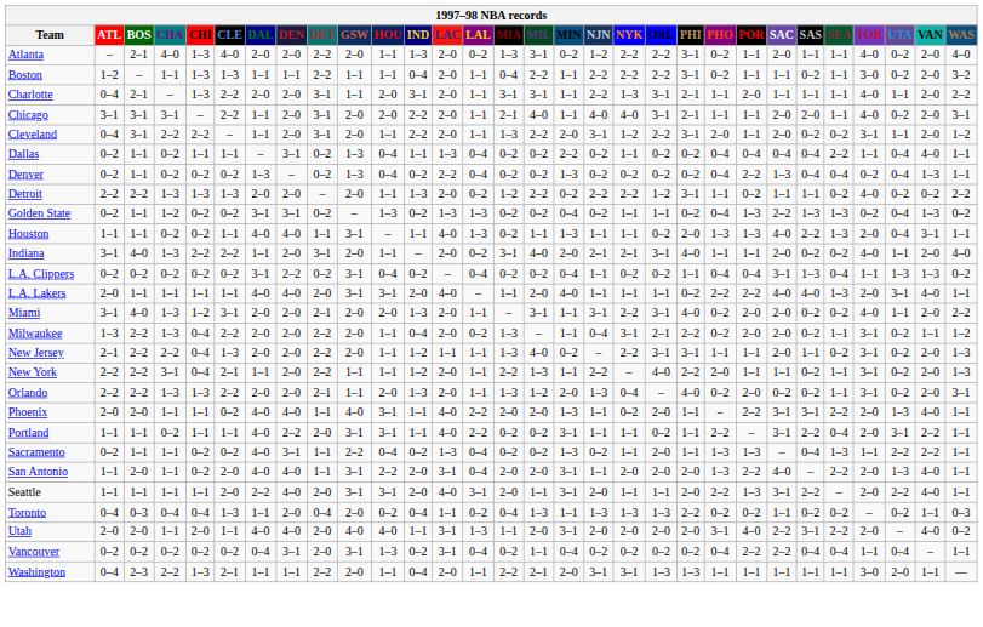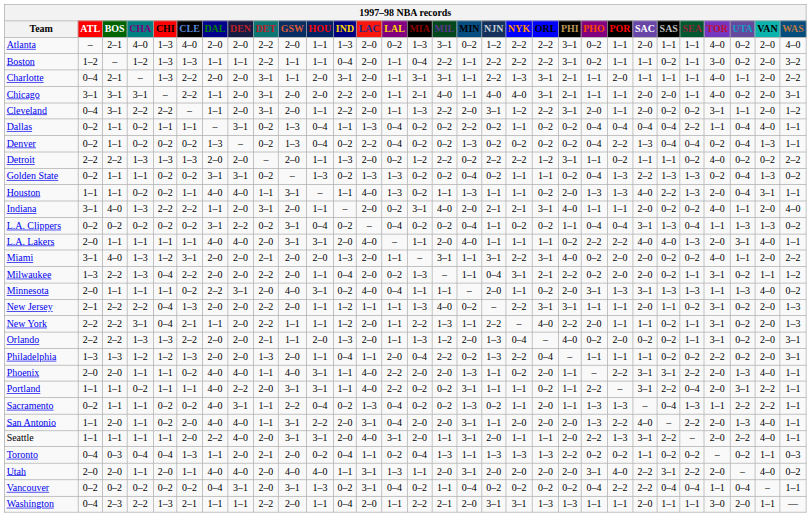Boston | CHA: 1–1 -> 1–2
Golden State | CHA: 1–2 -> 1–1
+ row: Minnesota | 2–0 | 1–1 | 1–1 | 1–1 | 0–2 | 2–2 | 3–1 | 2–0 | 4–0 | 3–1 | 0–2 | 4–0 | 0–4 | 1–1 | 1–1 | – | 2–0 | 1–1 | 0–2 | 2–0 | 3–1 | 1–3 | 3–1 | 1–3 | 1–3 | 1–1 | 1–3 | 4–0 | 0–2
+ row: Philadelphia | 1–3 | 1–3 | 1–2 | 1–2 | 1–3 | 2–0 | 2–0 | 1–3 | 2–0 | 1–1 | 0–4 | 1–1 | 2–0 | 0–4 | 2–2 | 0–2 | 1–3 | 2–2 | 0–4 | – | 1–1 | 1–1 | 1–1 | 0–2 | 0–2 | 2–2 | 0–2 | 2–0 | 3–1
Toronto | DET: 0–4 -> 2–1
Washington | SAC: 1–1 -> 2–0
